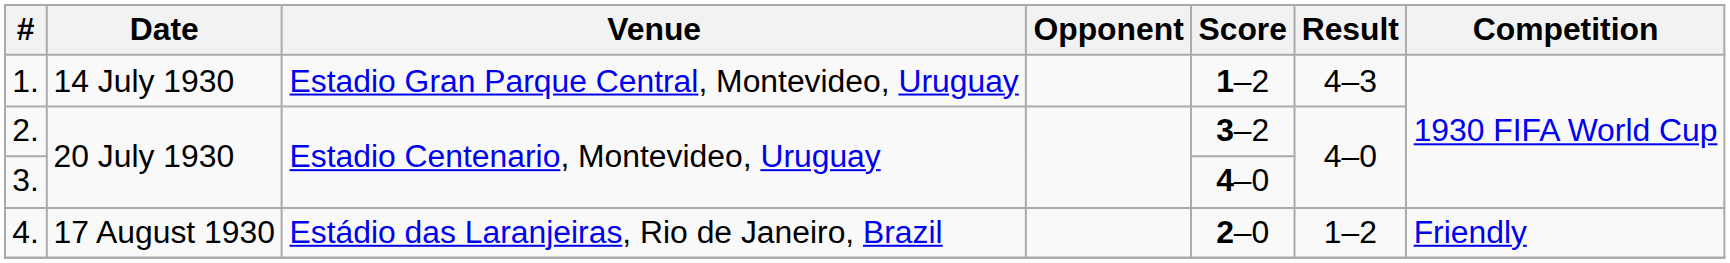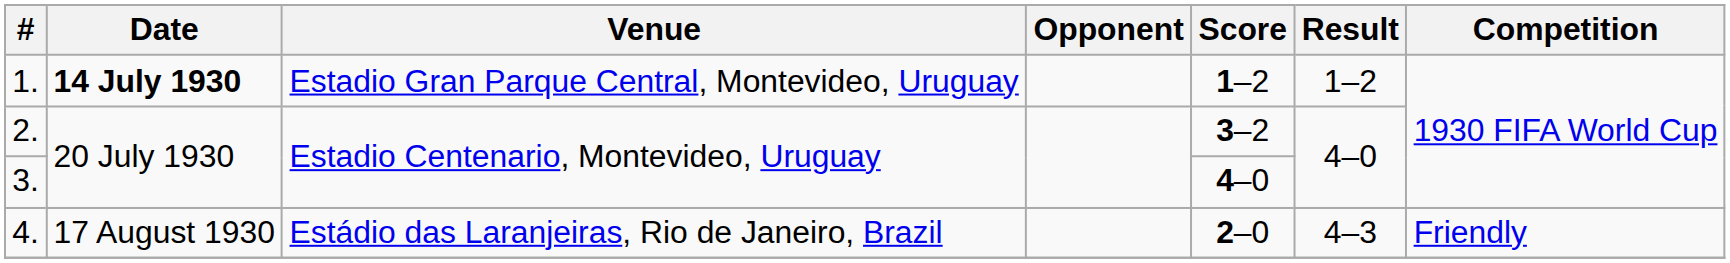1. | Date: normal -> bold
1. | Result: 4–3 -> 1–2
4. | Result: 1–2 -> 4–3
